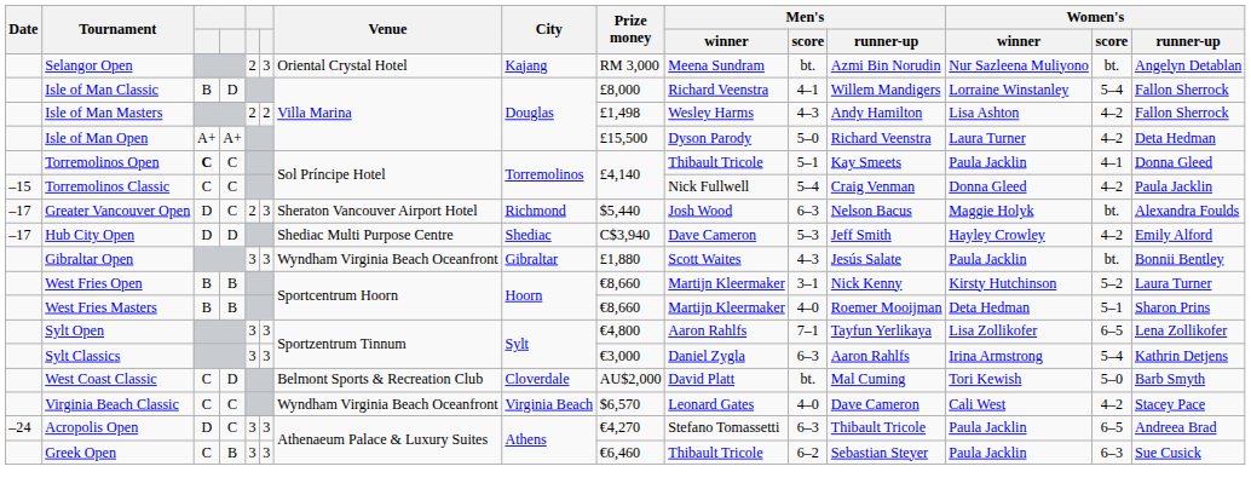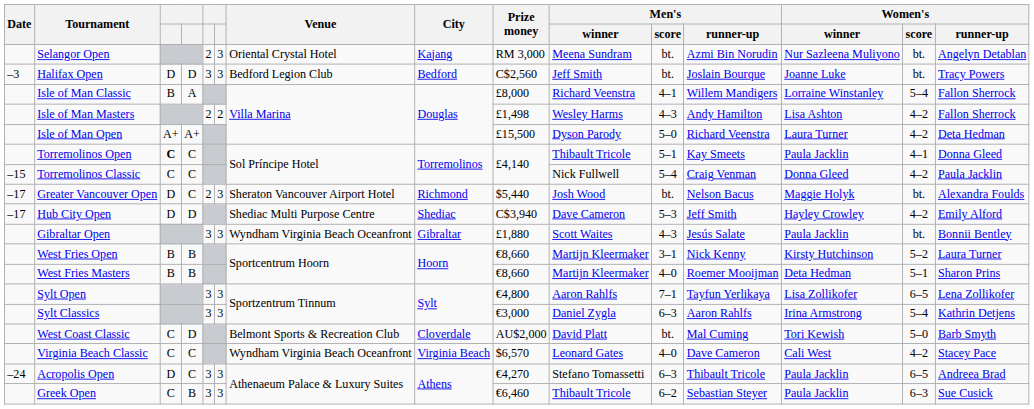+ row: –3 | Halifax Open | D | D | 3 | 3 | Bedford Legion Club | Bedford | C$2,560 | Jeff Smith | bt. | Joslain Bourque | Joanne Luke | bt. | Tracy Powers
Isle of Man Classic | column 4: D -> A
Greater Vancouver Open | Men's / score: 6–3 -> bt.
